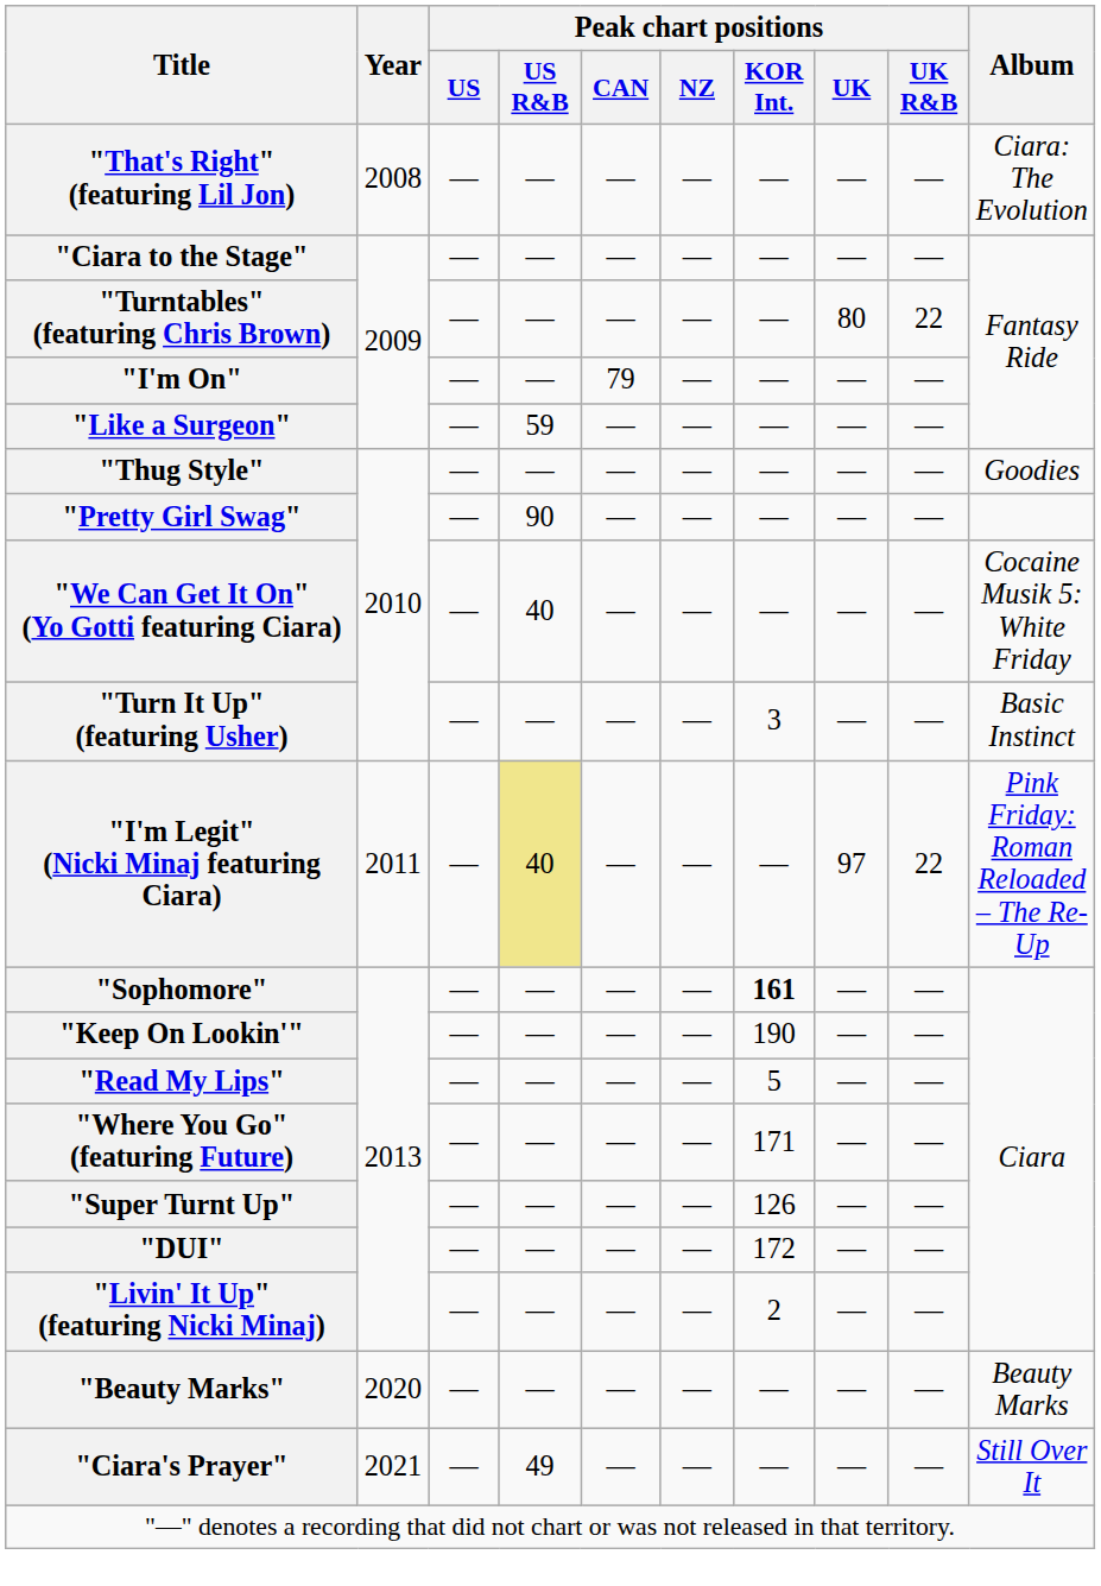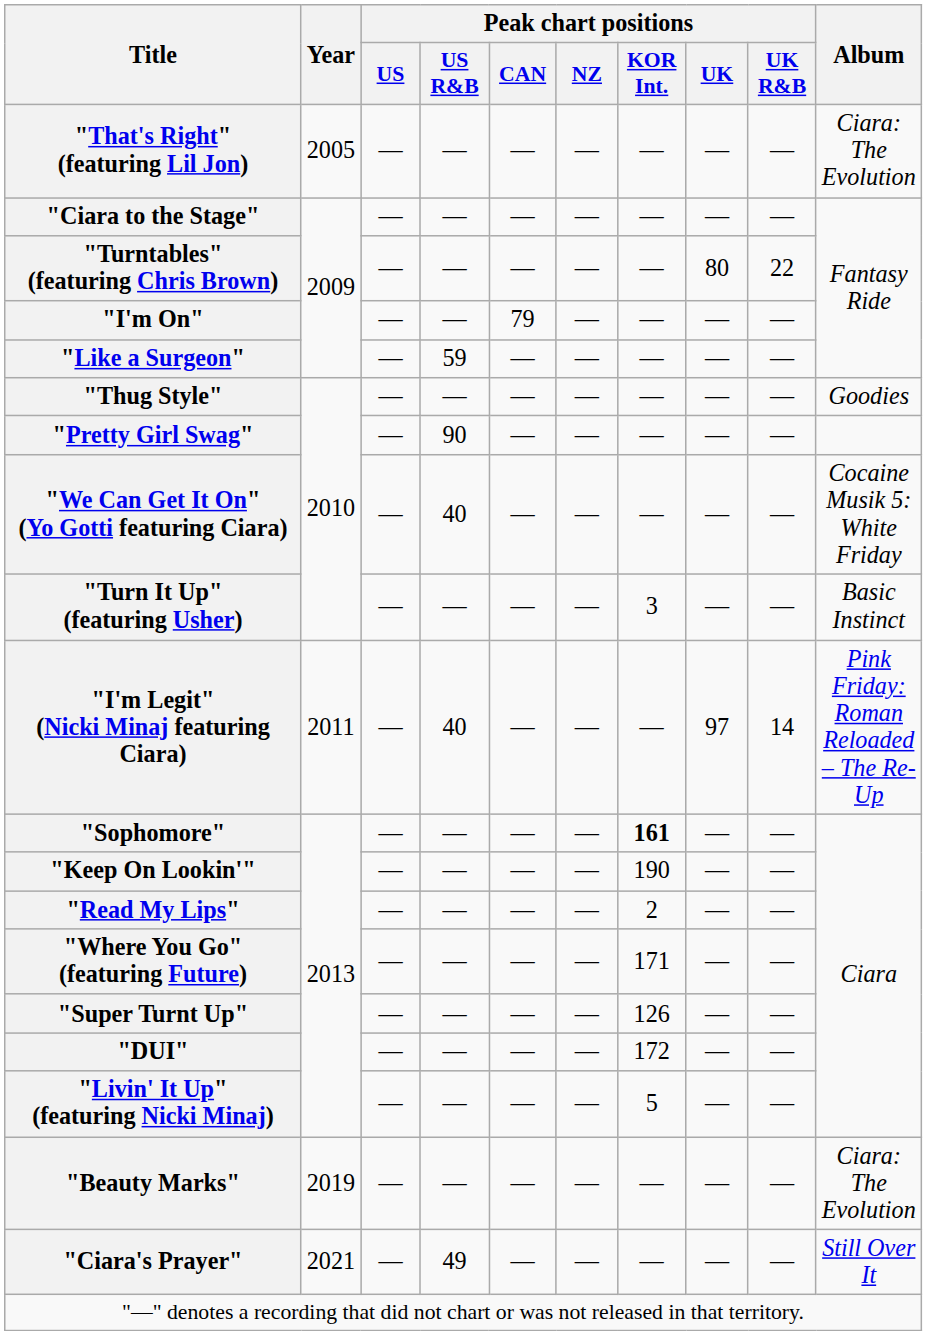"That's Right" (featuring Lil Jon) | Year: 2008 -> 2005
"I'm Legit" (Nicki Minaj featuring Ciara) | Peak chart positions / US R&B: khaki background -> no background
"I'm Legit" (Nicki Minaj featuring Ciara) | Peak chart positions / UK R&B: 22 -> 14
"Read My Lips" | Peak chart positions / KOR Int.: 5 -> 2
"Livin' It Up" (featuring Nicki Minaj) | Peak chart positions / KOR Int.: 2 -> 5
"Beauty Marks" | Year: 2020 -> 2019
"Beauty Marks" | Album: Beauty Marks -> Ciara: The Evolution
